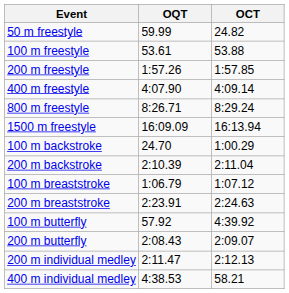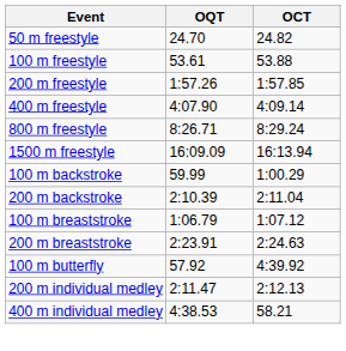50 m freestyle | OQT: 59.99 -> 24.70
100 m backstroke | OQT: 24.70 -> 59.99
- row: 200 m butterfly | 2:08.43 | 2:09.07
